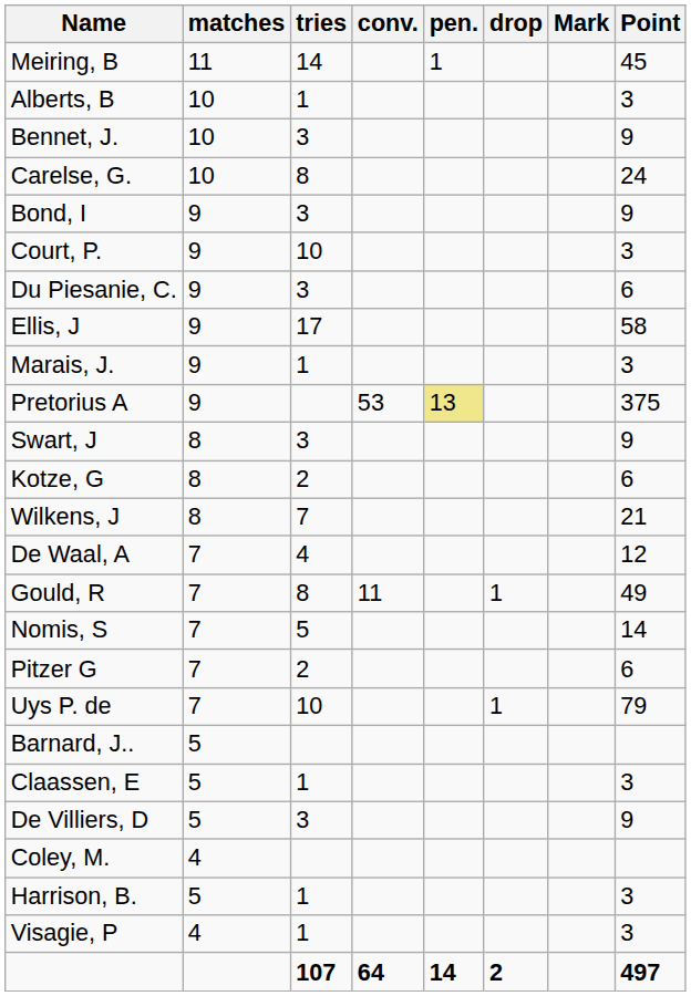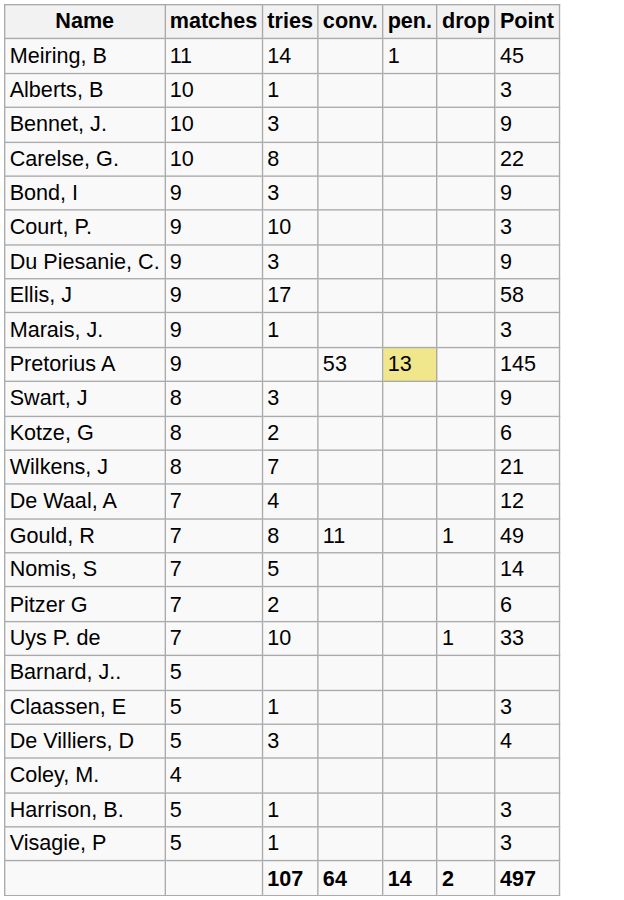- column: Mark
Carelse, G. | Point: 24 -> 22
Du Piesanie, C. | Point: 6 -> 9
Pretorius A | Point: 375 -> 145
Uys P. de | Point: 79 -> 33
De Villiers, D | Point: 9 -> 4
Visagie, P | matches: 4 -> 5
